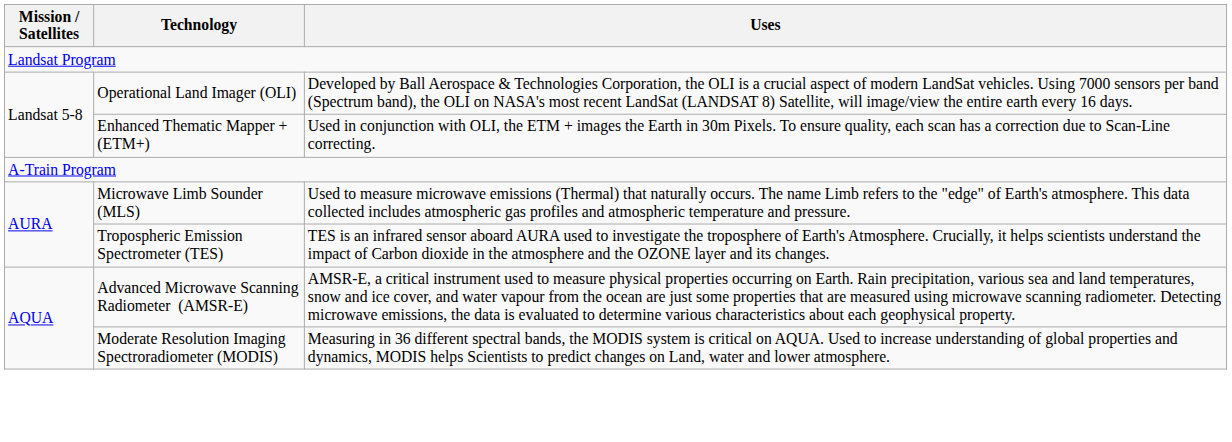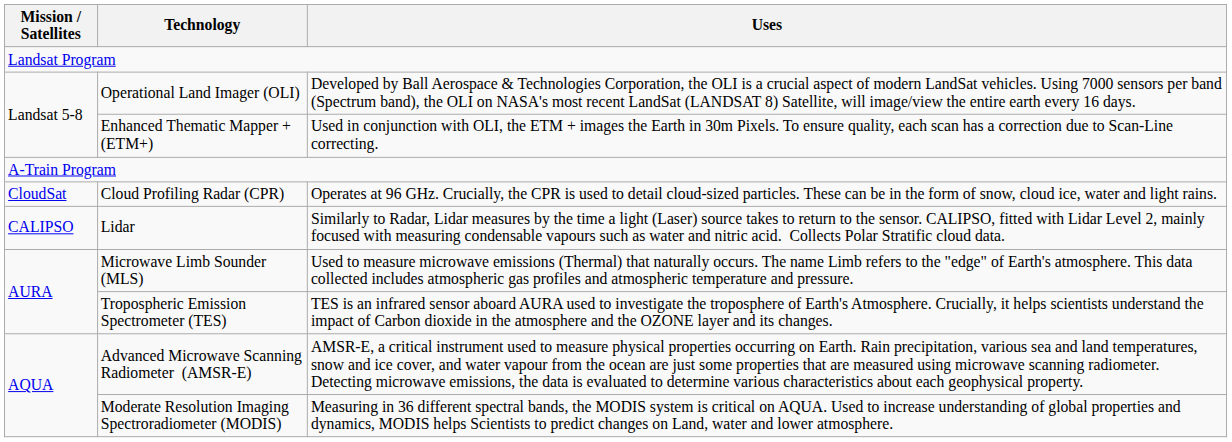+ row: CloudSat | Cloud Profiling Radar (CPR) | Operates at 96 GHz. Crucially, the CPR is used to detail cloud-sized particles. These can be in the form of snow, cloud ice, water and light rains.
+ row: CALIPSO | Lidar | Similarly to Radar, Lidar measures by the time a light (Laser) source takes to return to the sensor. CALIPSO, fitted with Lidar Level 2, mainly focused with measuring condensable vapours such as water and nitric acid. Collects Polar Stratific cloud data.
